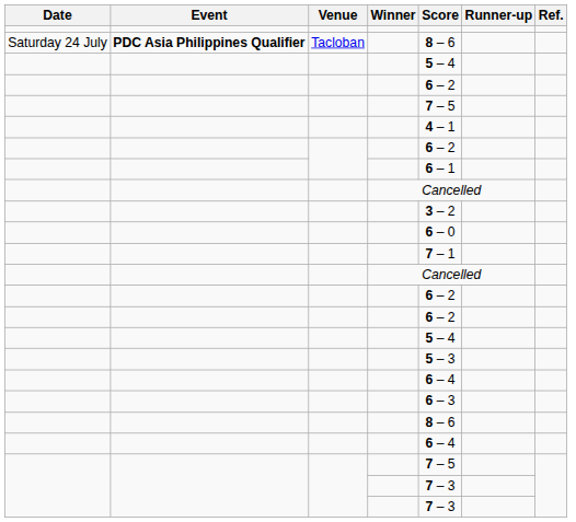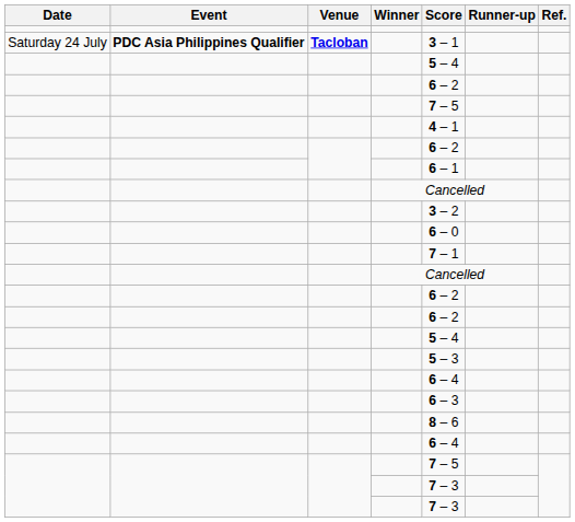Saturday 24 July | Venue: normal -> bold
Saturday 24 July | Score: 8 – 6 -> 3 – 1
